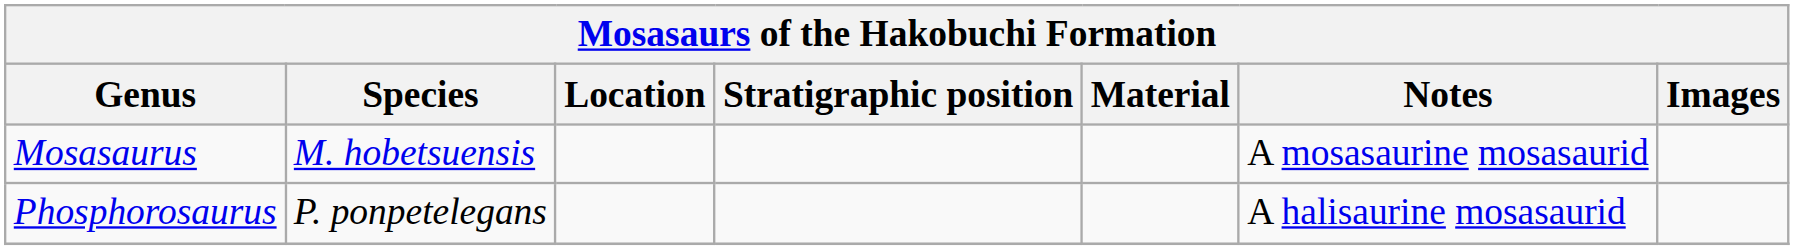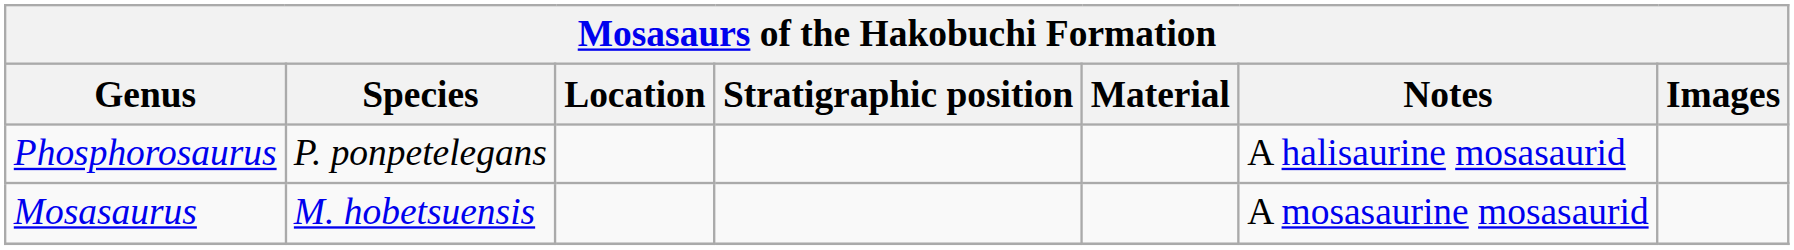rows swapped: Mosasaurus <-> Phosphorosaurus
